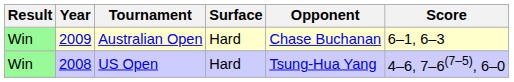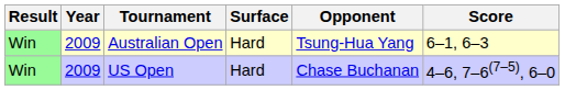Australian Open | Opponent: Chase Buchanan -> Tsung-Hua Yang
US Open | Year: 2008 -> 2009
US Open | Opponent: Tsung-Hua Yang -> Chase Buchanan
